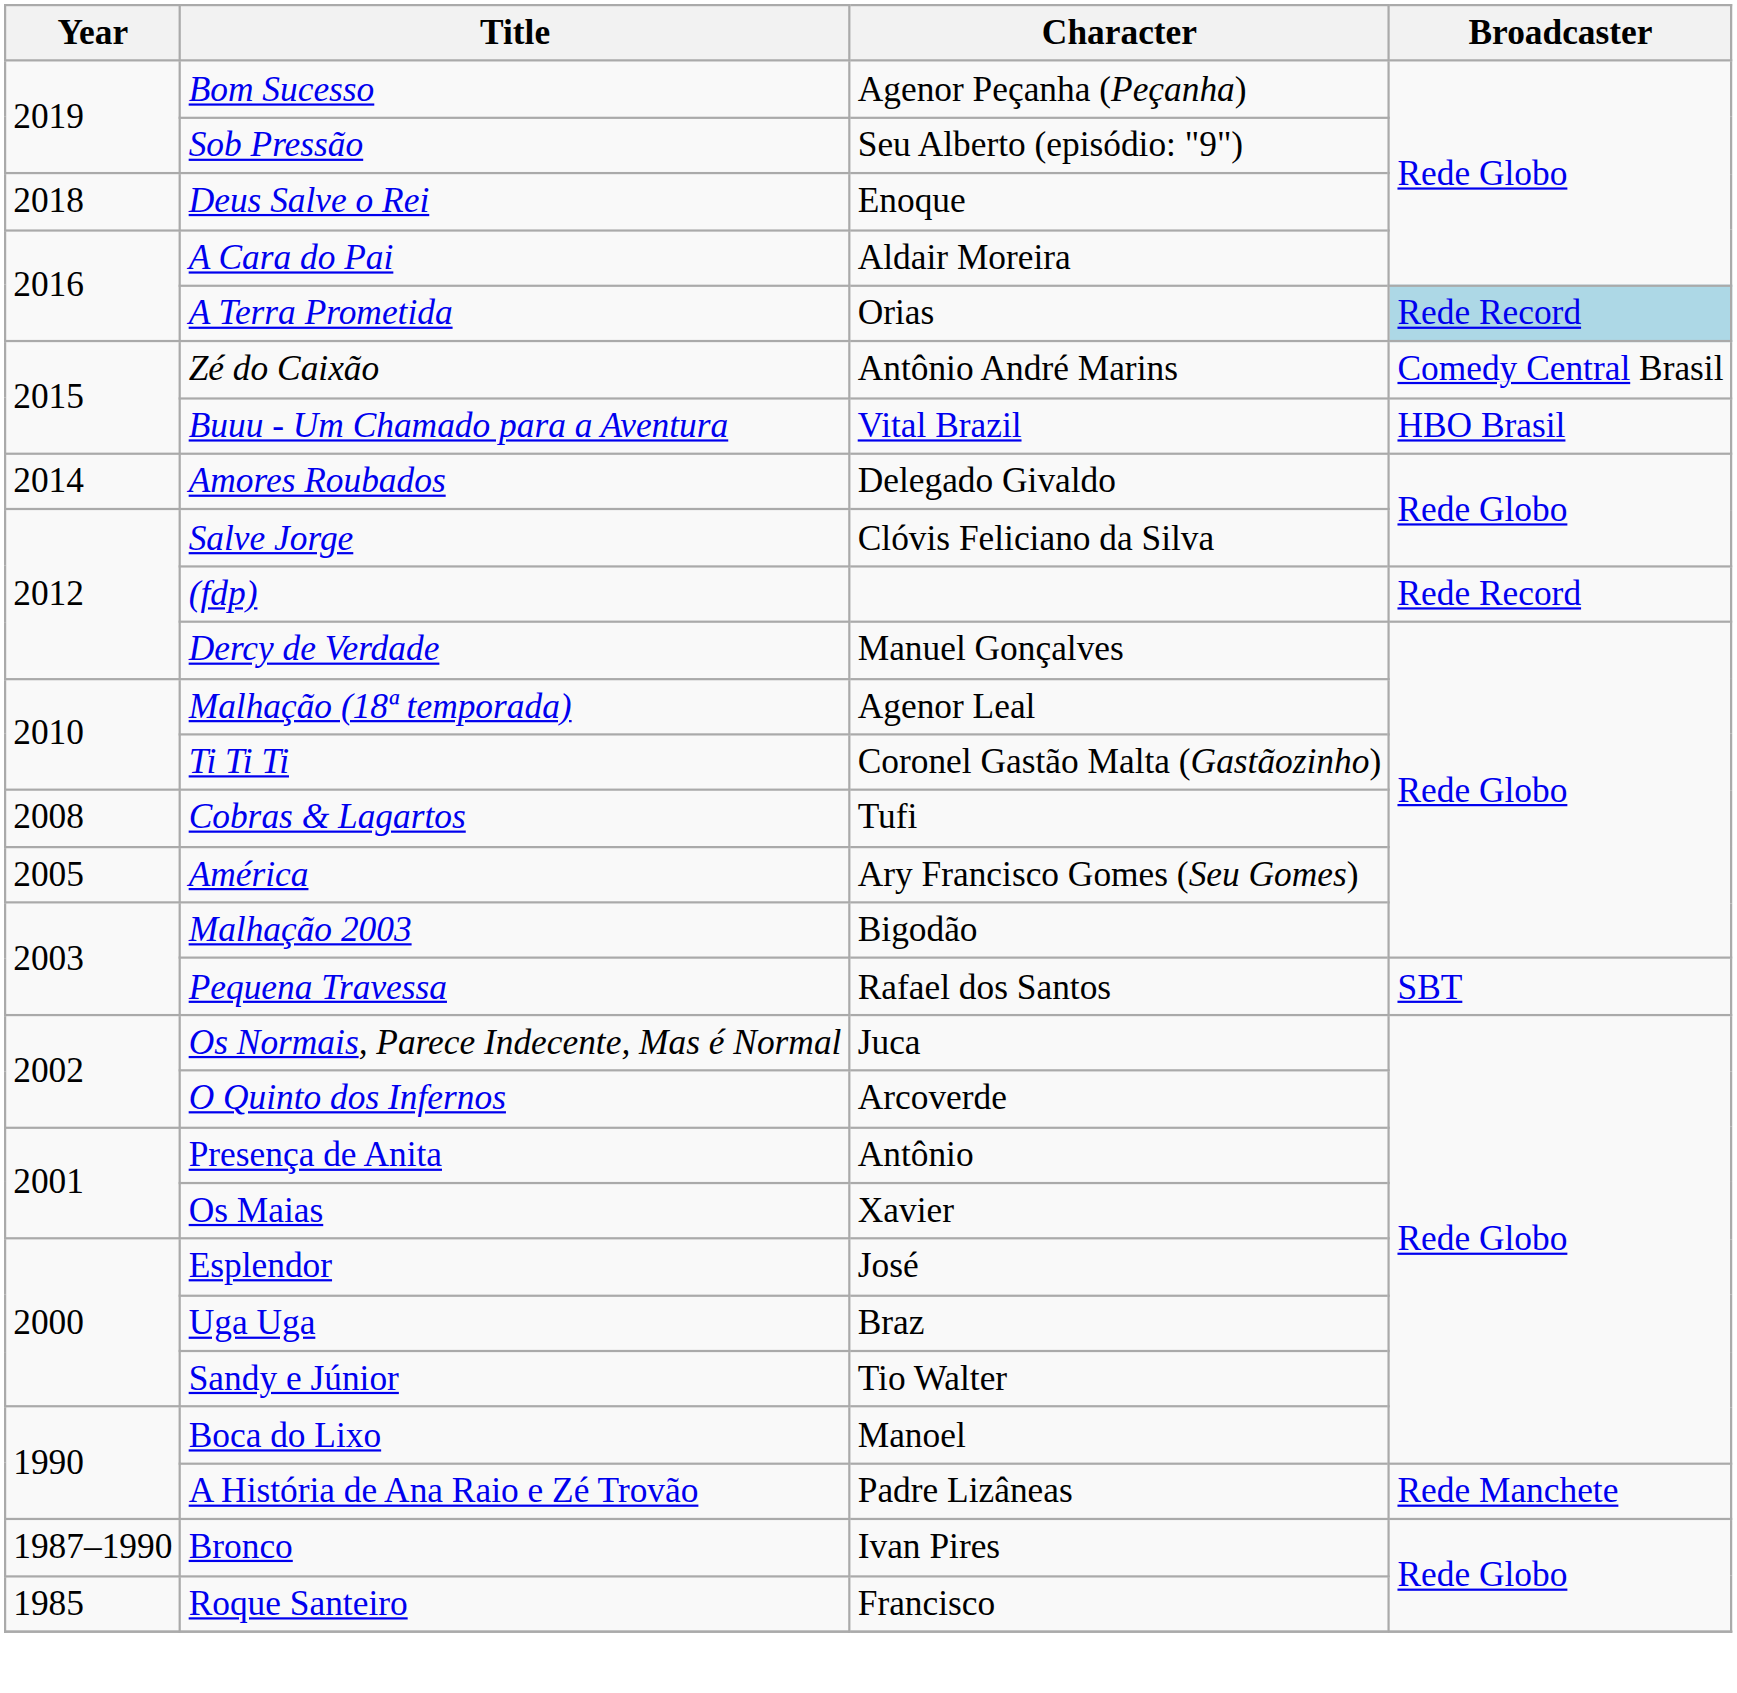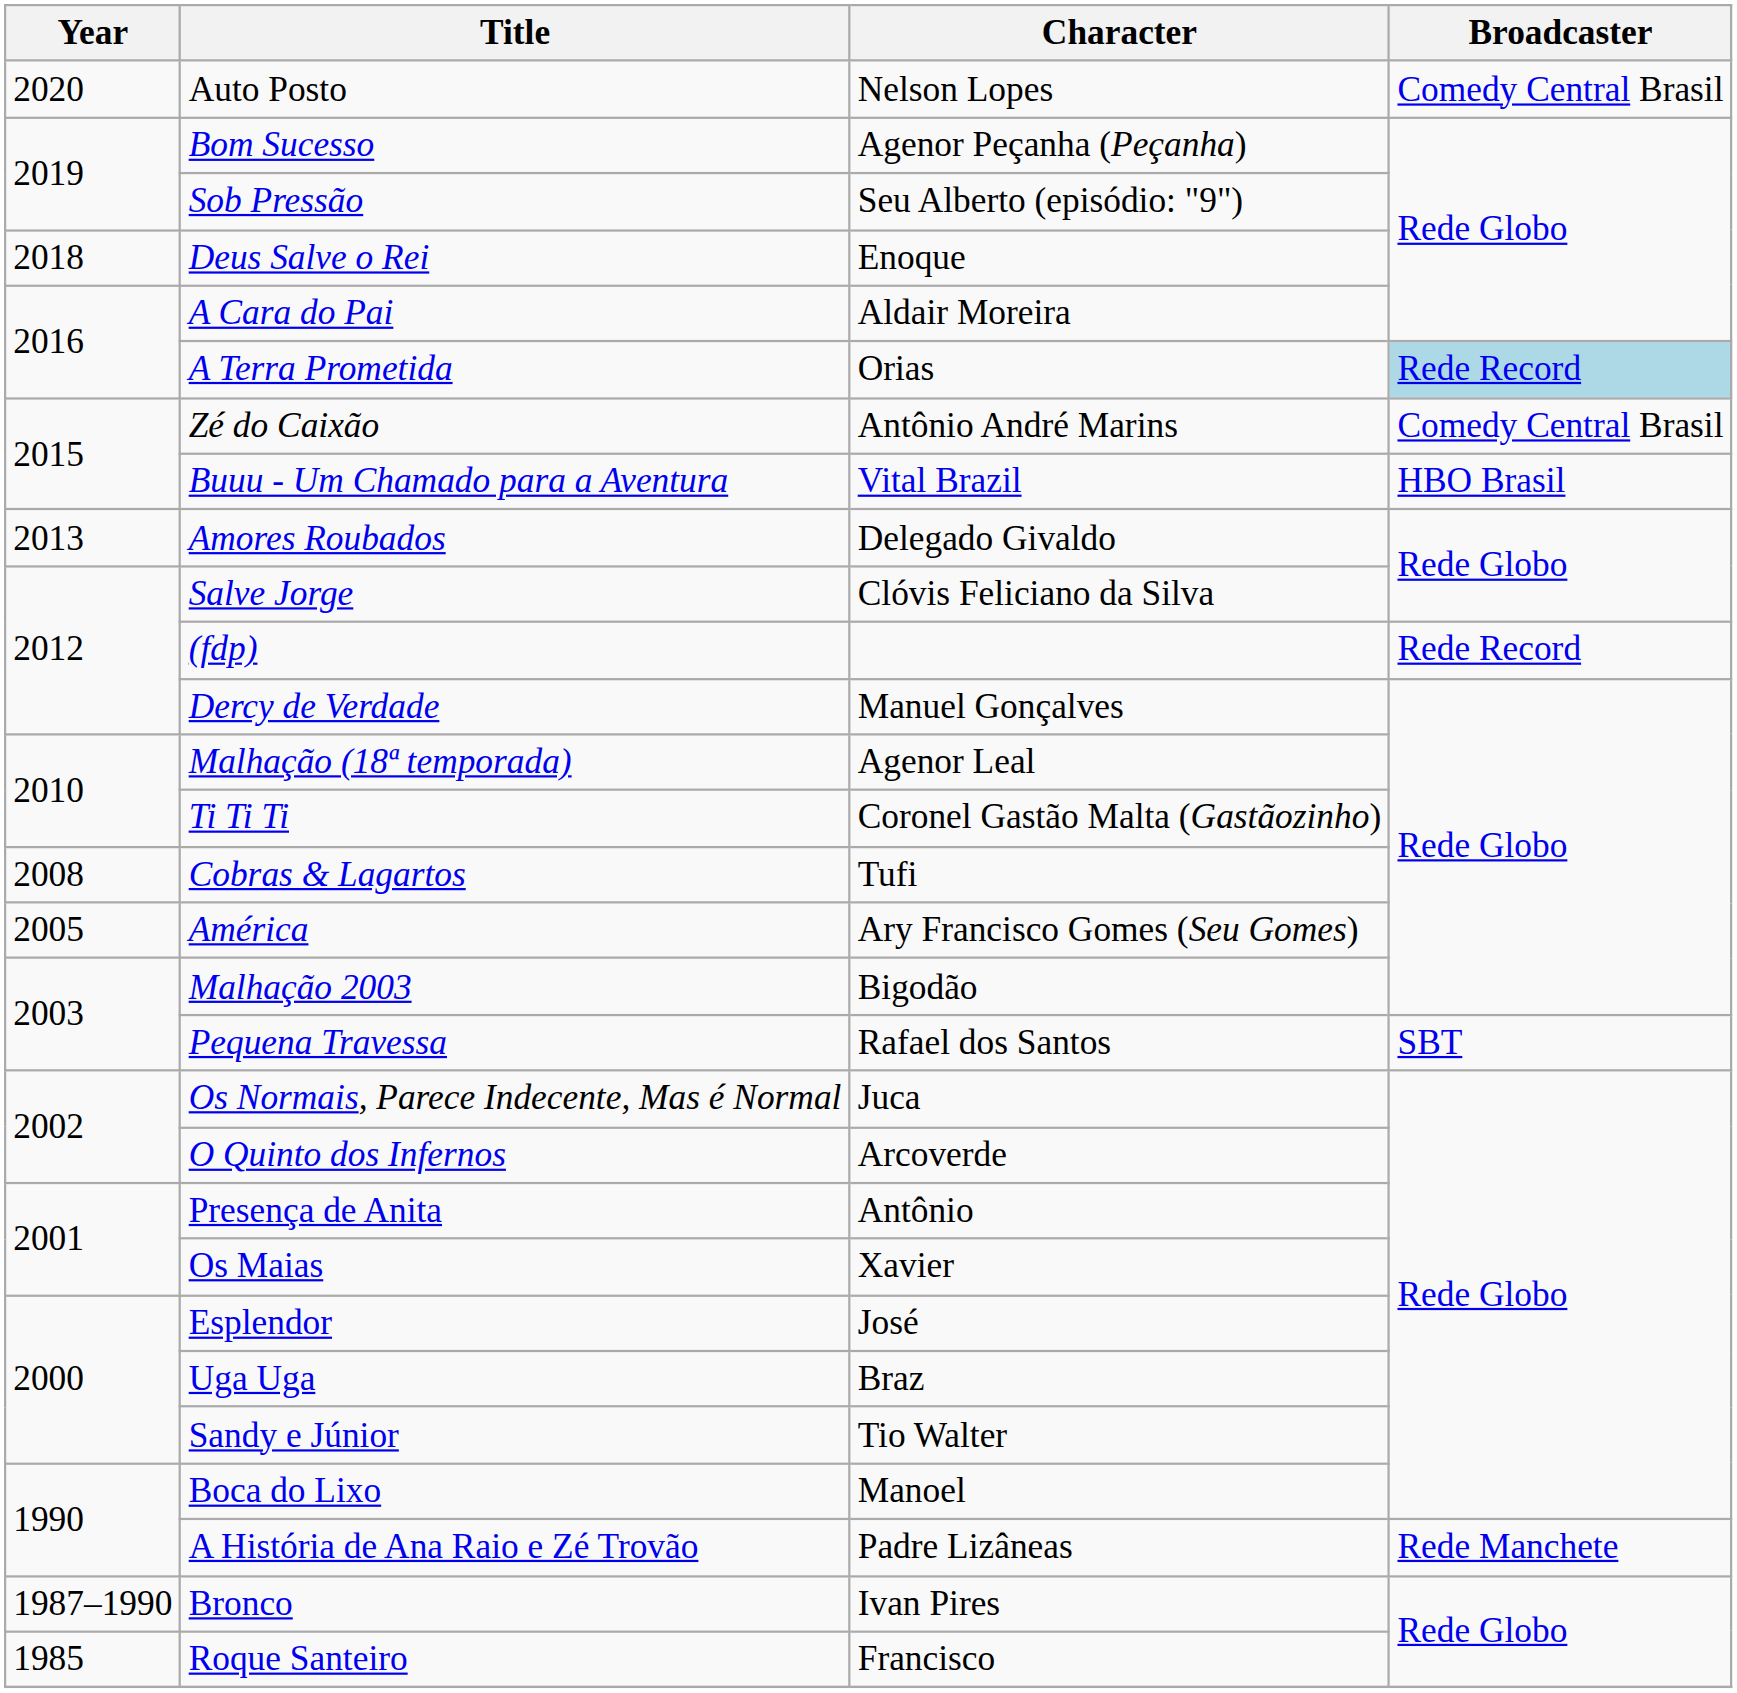+ row: 2020 | Auto Posto | Nelson Lopes | Comedy Central Brasil
Amores Roubados | Year: 2014 -> 2013
